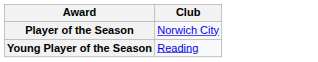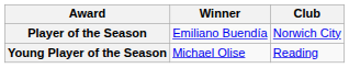+ column: Winner | Emiliano Buendía | Michael Olise
